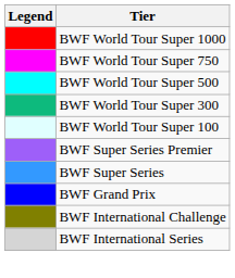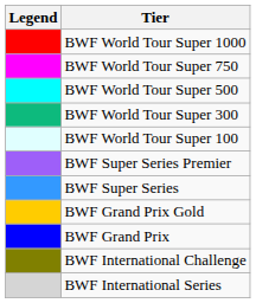+ row: BWF Grand Prix Gold
